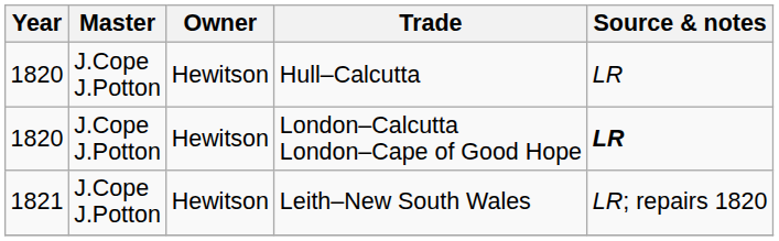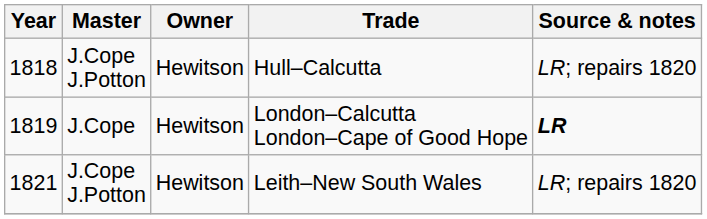Hull–Calcutta | Year: 1820 -> 1818
Hull–Calcutta | Source & notes: LR -> LR; repairs 1820
London–Calcutta London–Cape of Good Hope | Year: 1820 -> 1819
London–Calcutta London–Cape of Good Hope | Master: J.Cope J.Potton -> J.Cope
